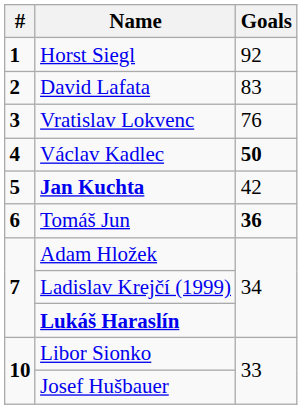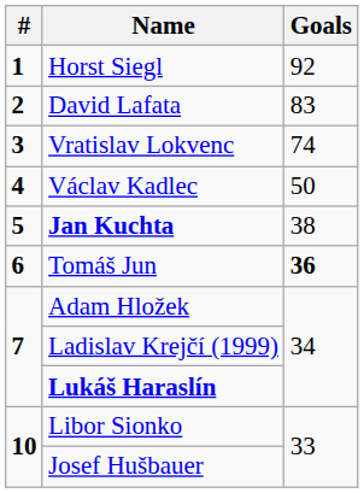Vratislav Lokvenc | Goals: 76 -> 74
Václav Kadlec | Goals: bold -> normal
Jan Kuchta | Goals: 42 -> 38
